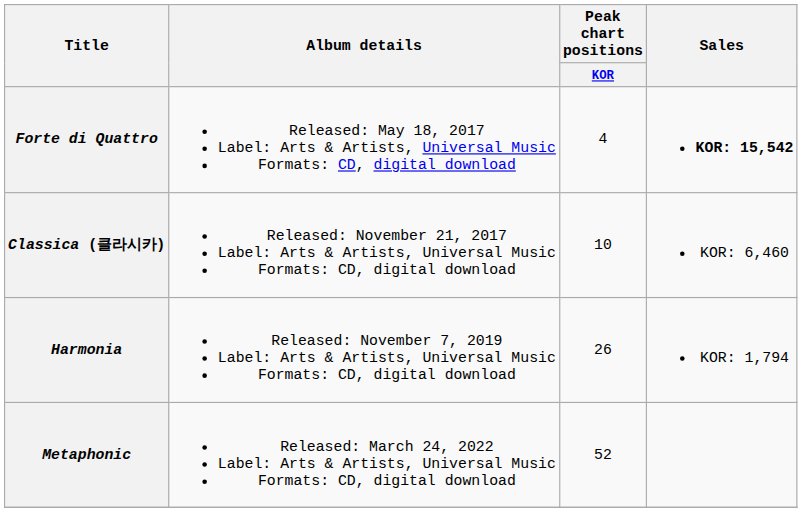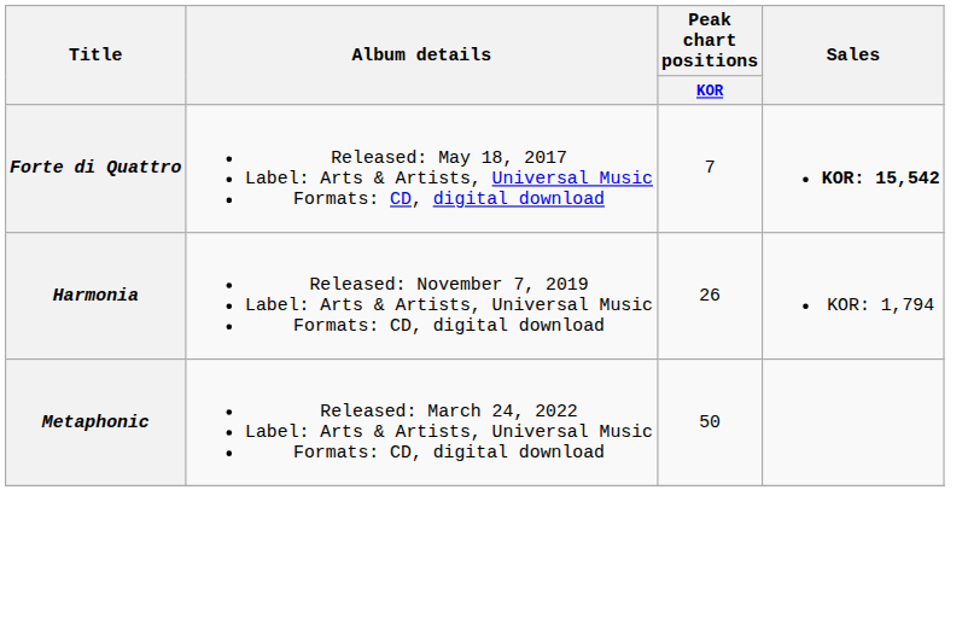Forte di Quattro | Peak chart positions / KOR: 4 -> 7
- row: Classica (클라시카) | Released: November 21, 2017 Label: Arts & Artists, Universal Music Formats: CD, digital download | 10 | KOR: 6,460
Metaphonic | Peak chart positions / KOR: 52 -> 50
